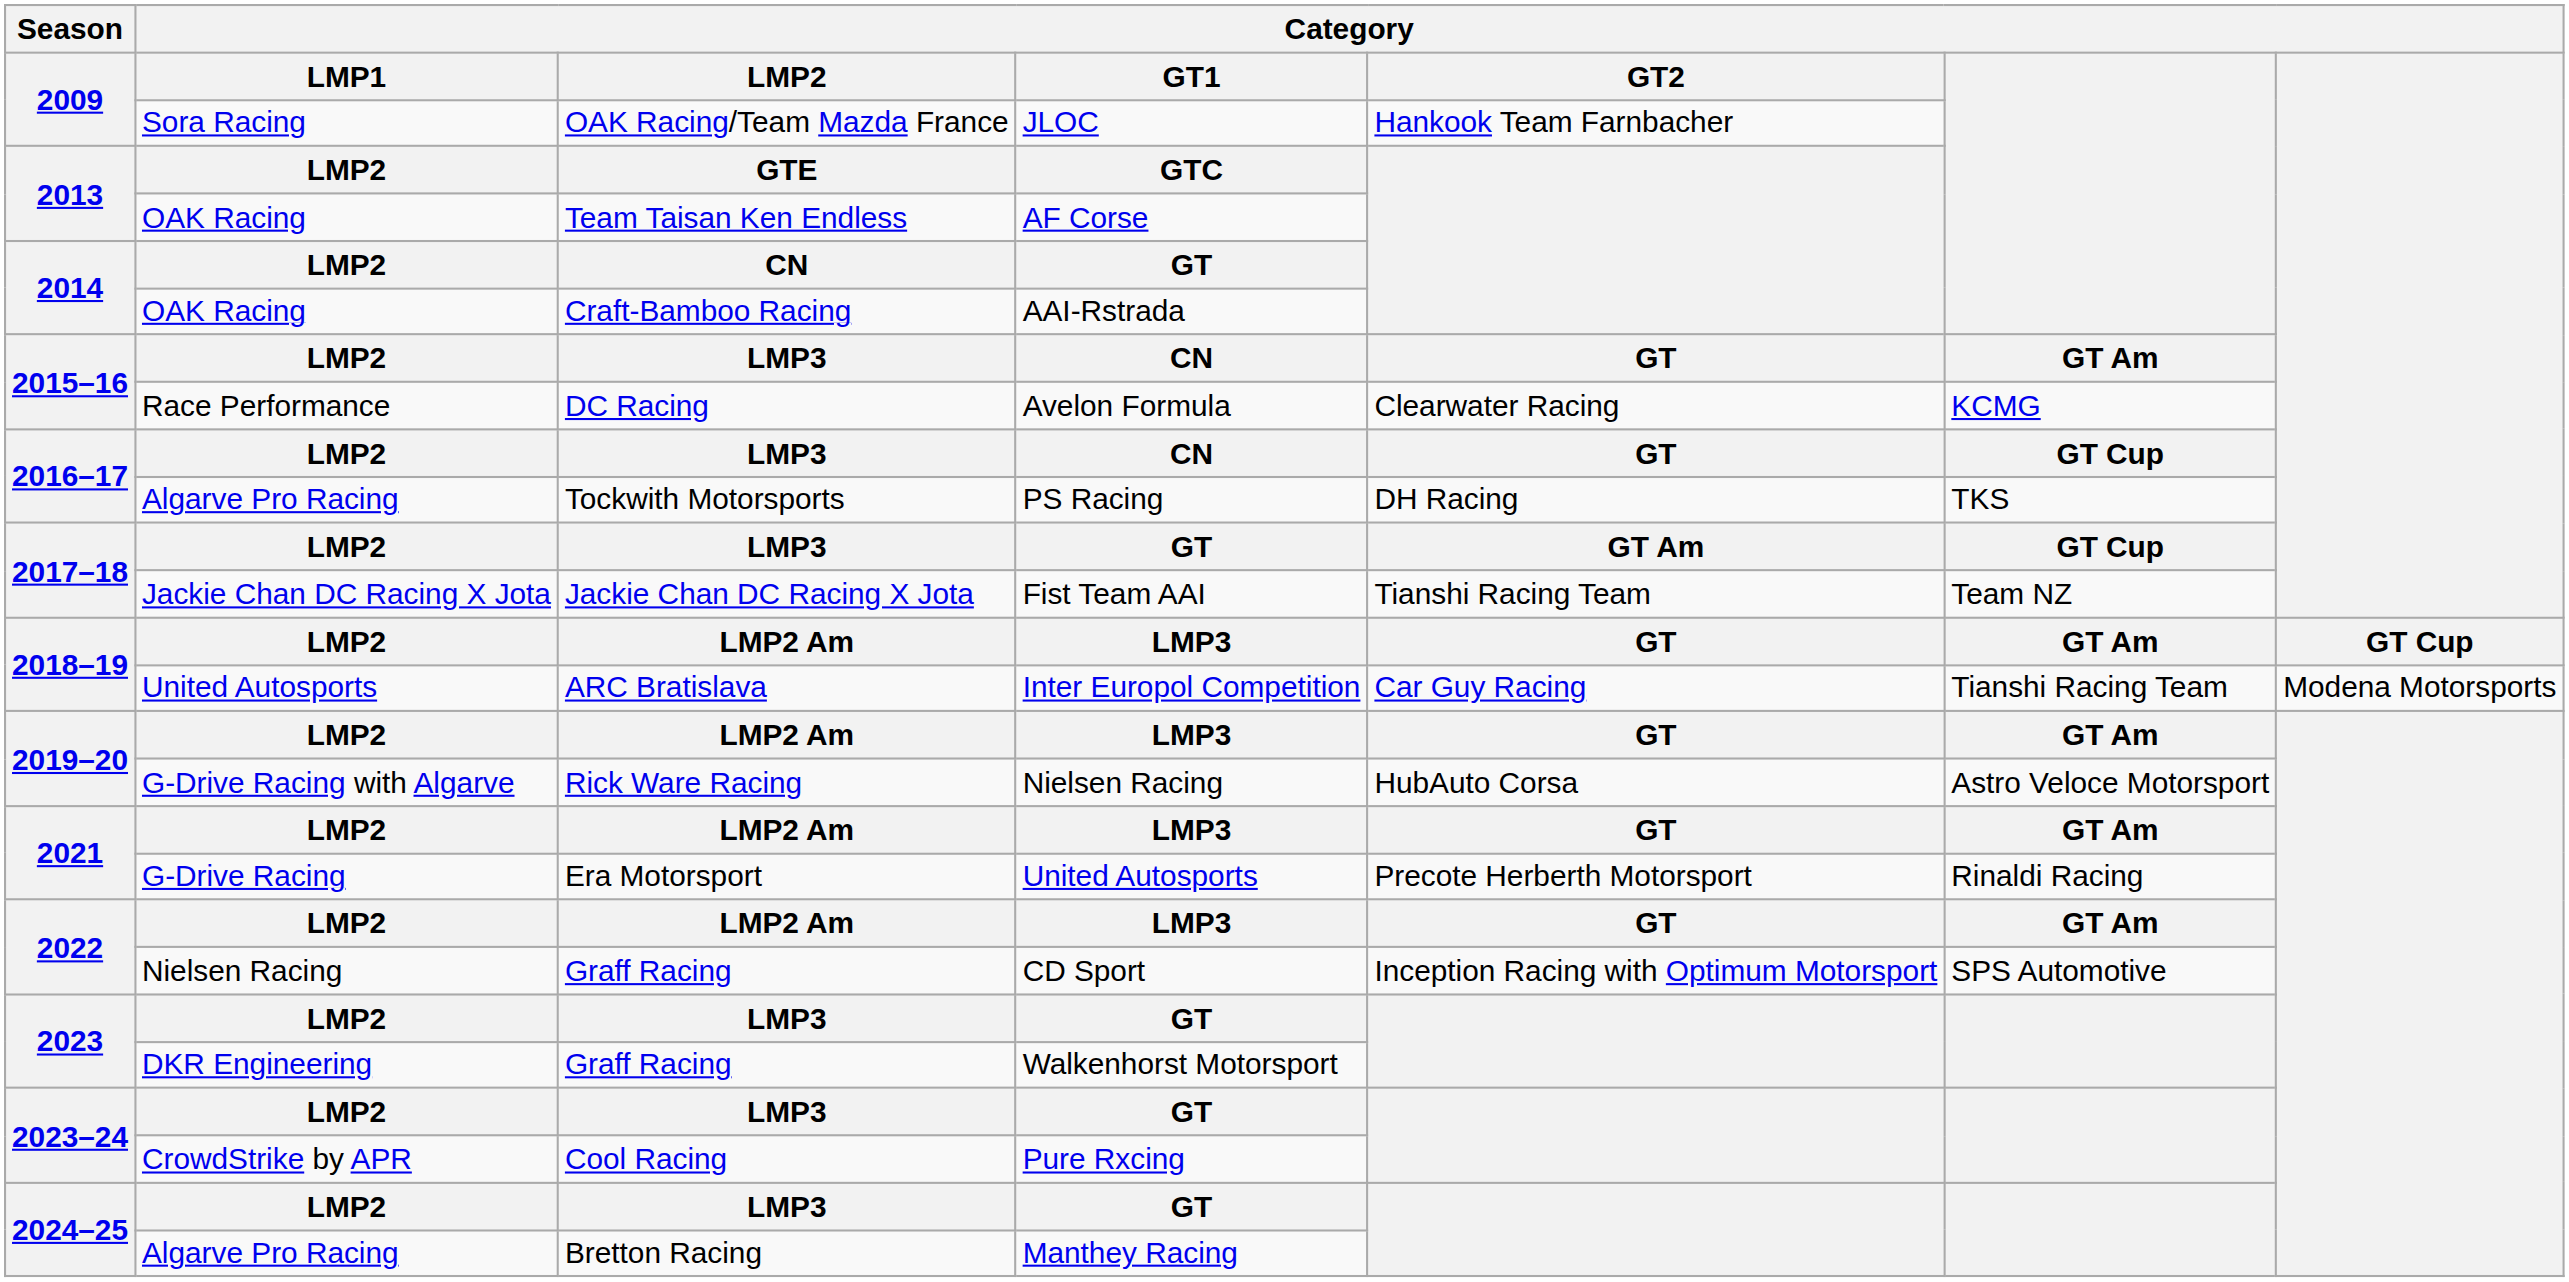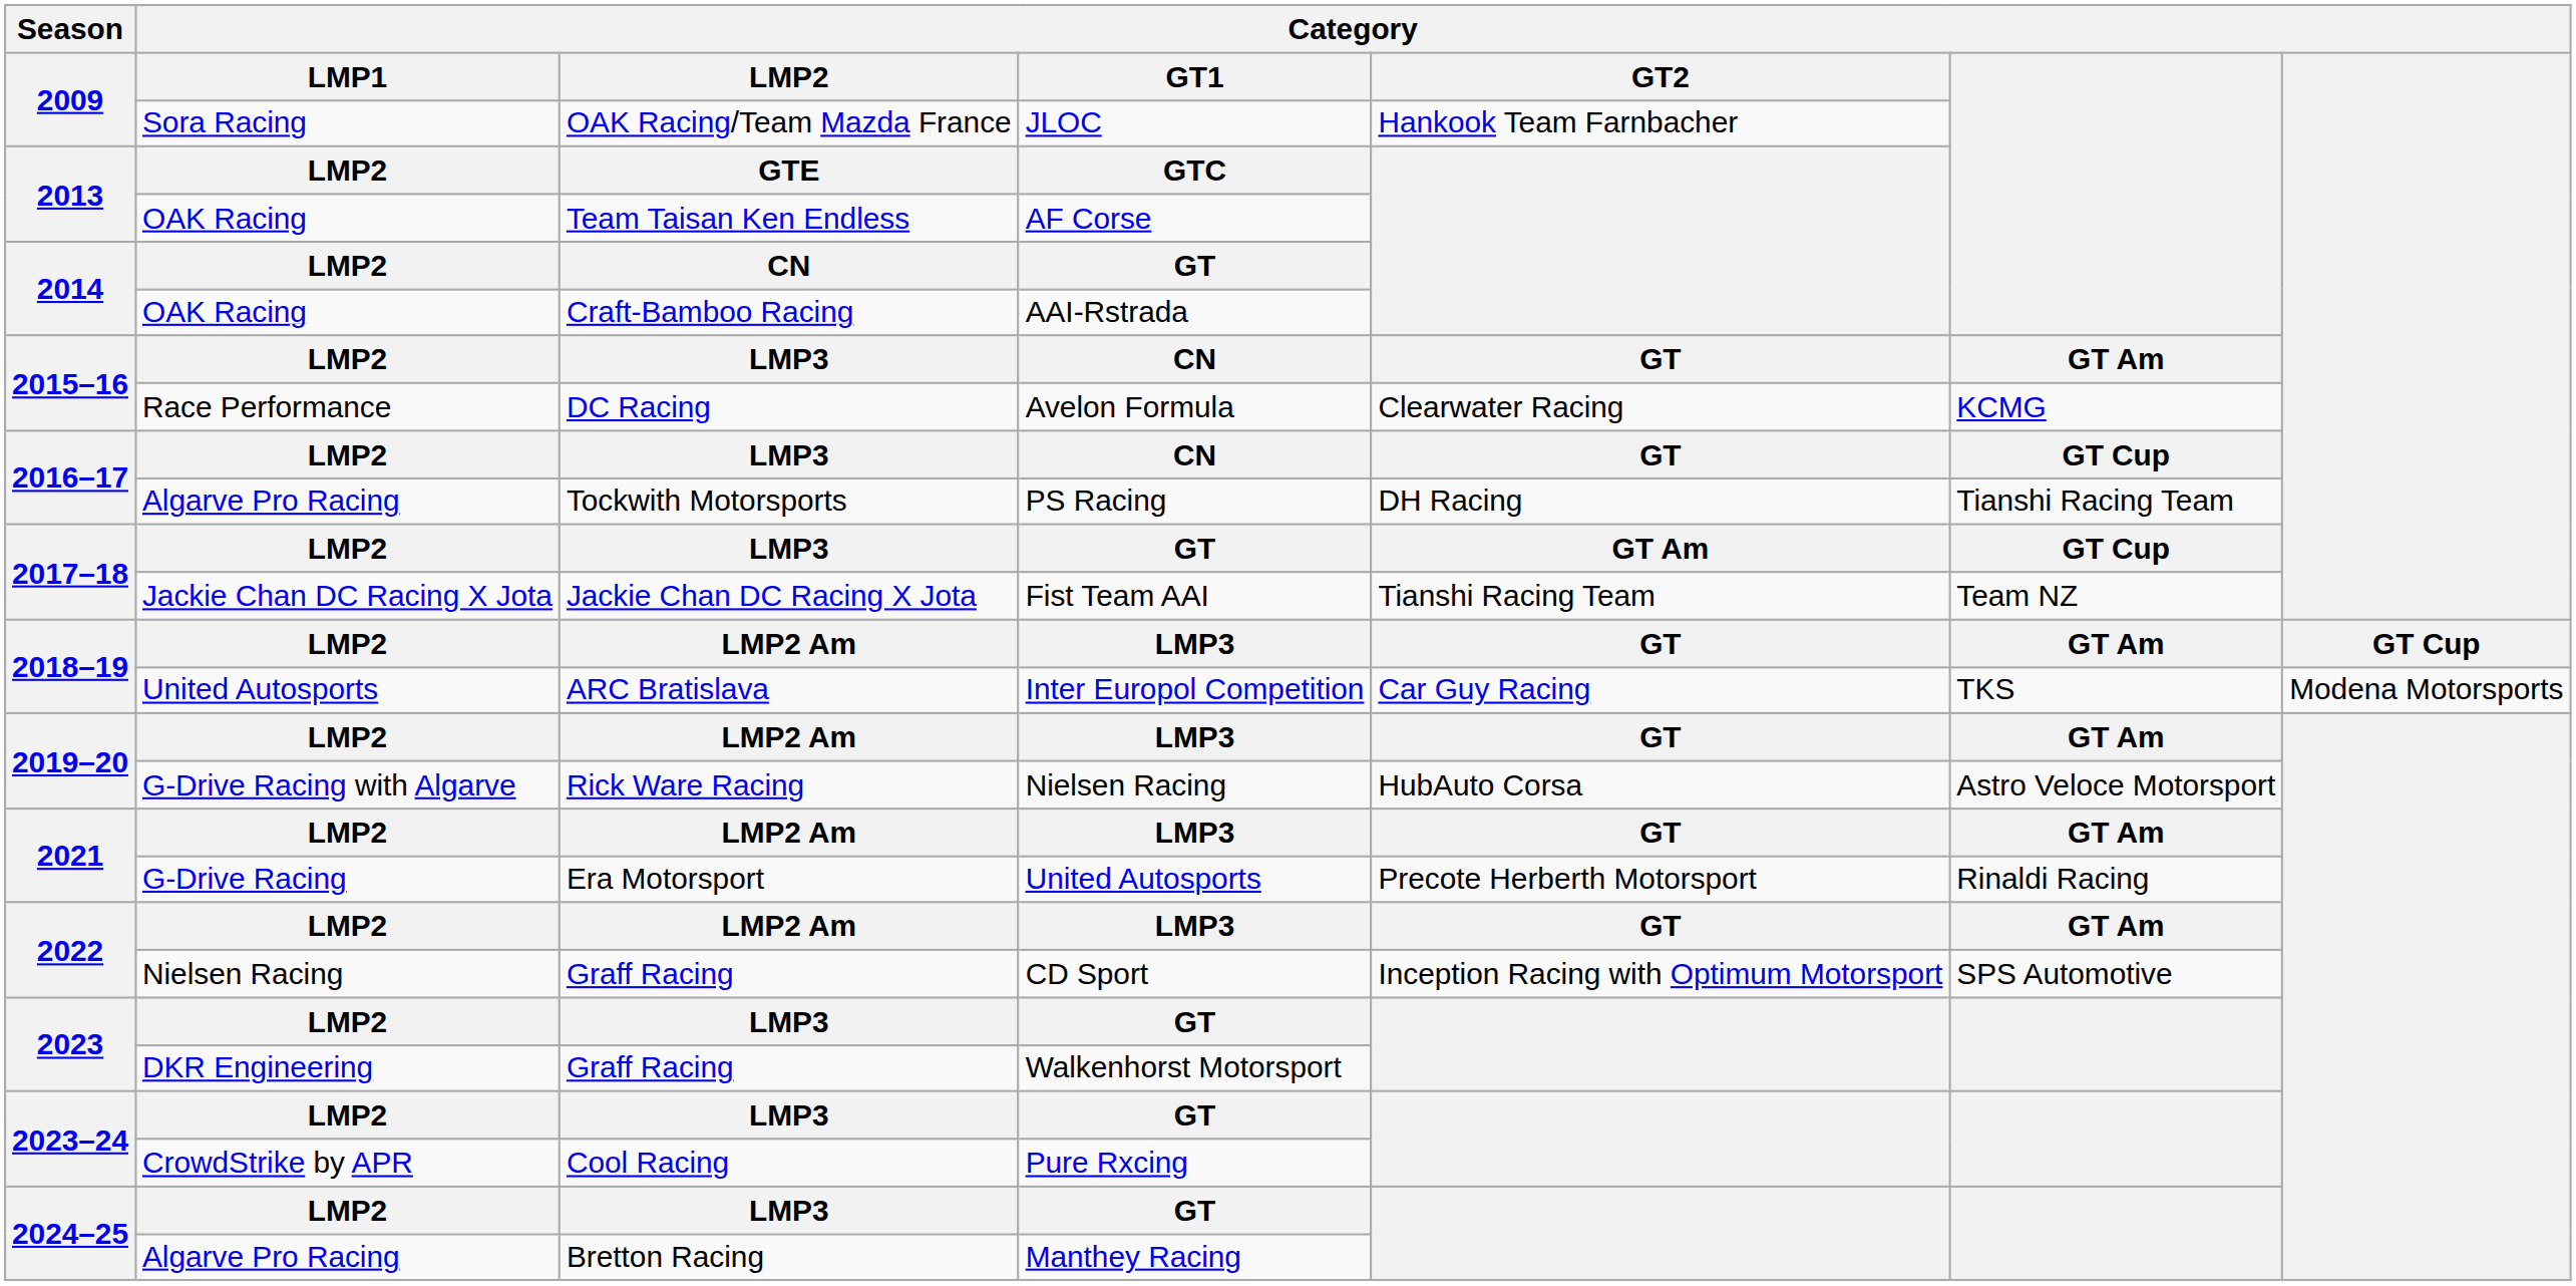2016–17 / PS Racing | column 6: TKS -> Tianshi Racing Team
2018–19 / Inter Europol Competition | column 6: Tianshi Racing Team -> TKS
